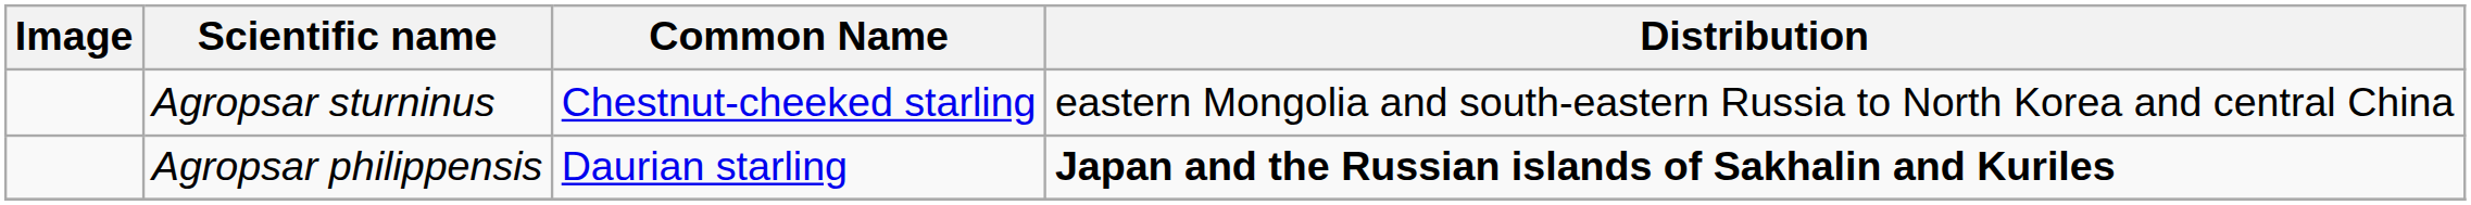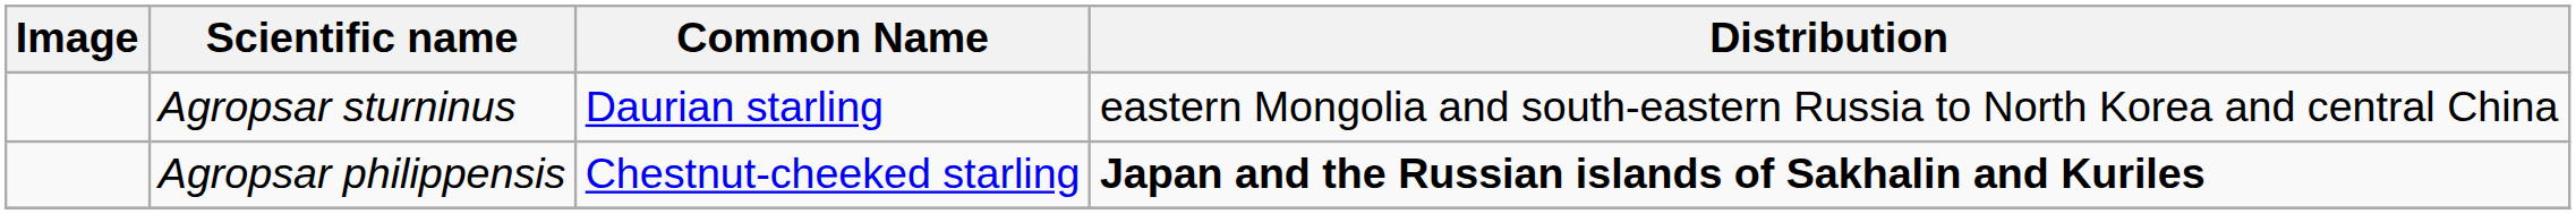Agropsar sturninus | Common Name: Chestnut-cheeked starling -> Daurian starling
Agropsar philippensis | Common Name: Daurian starling -> Chestnut-cheeked starling
